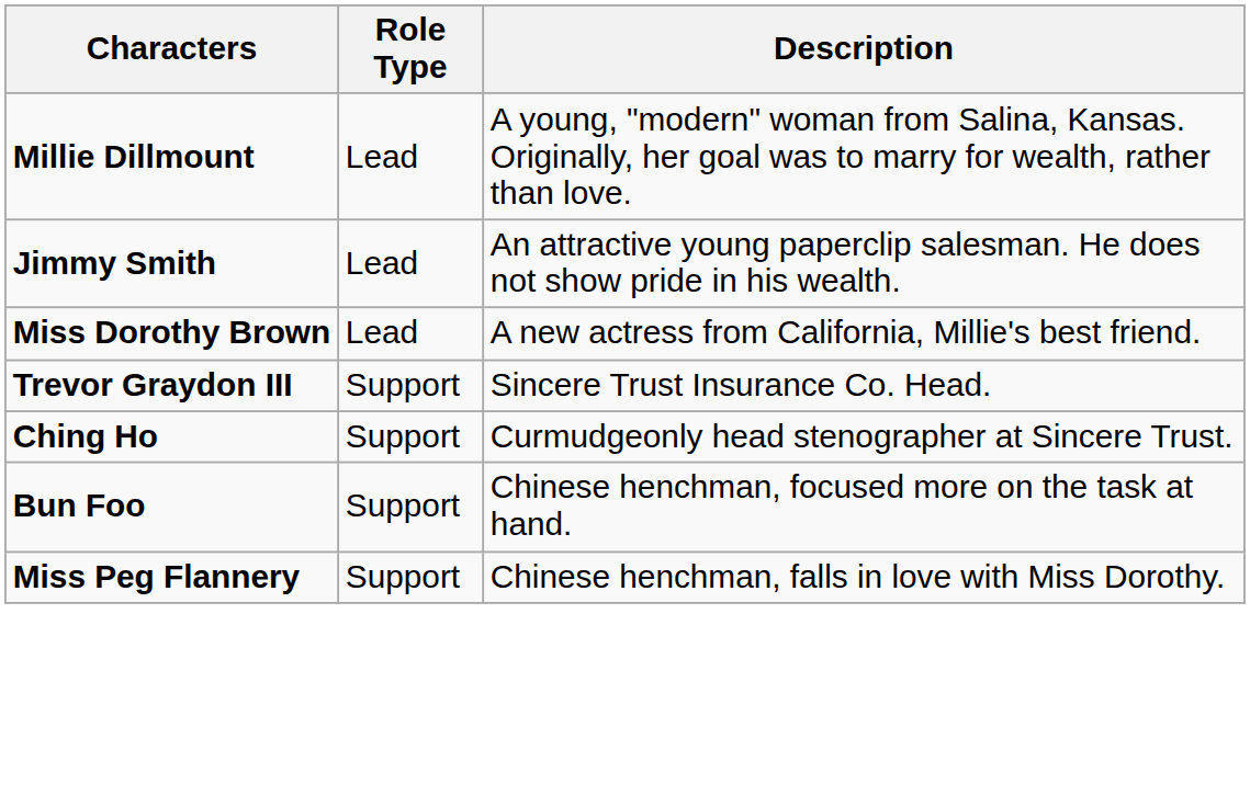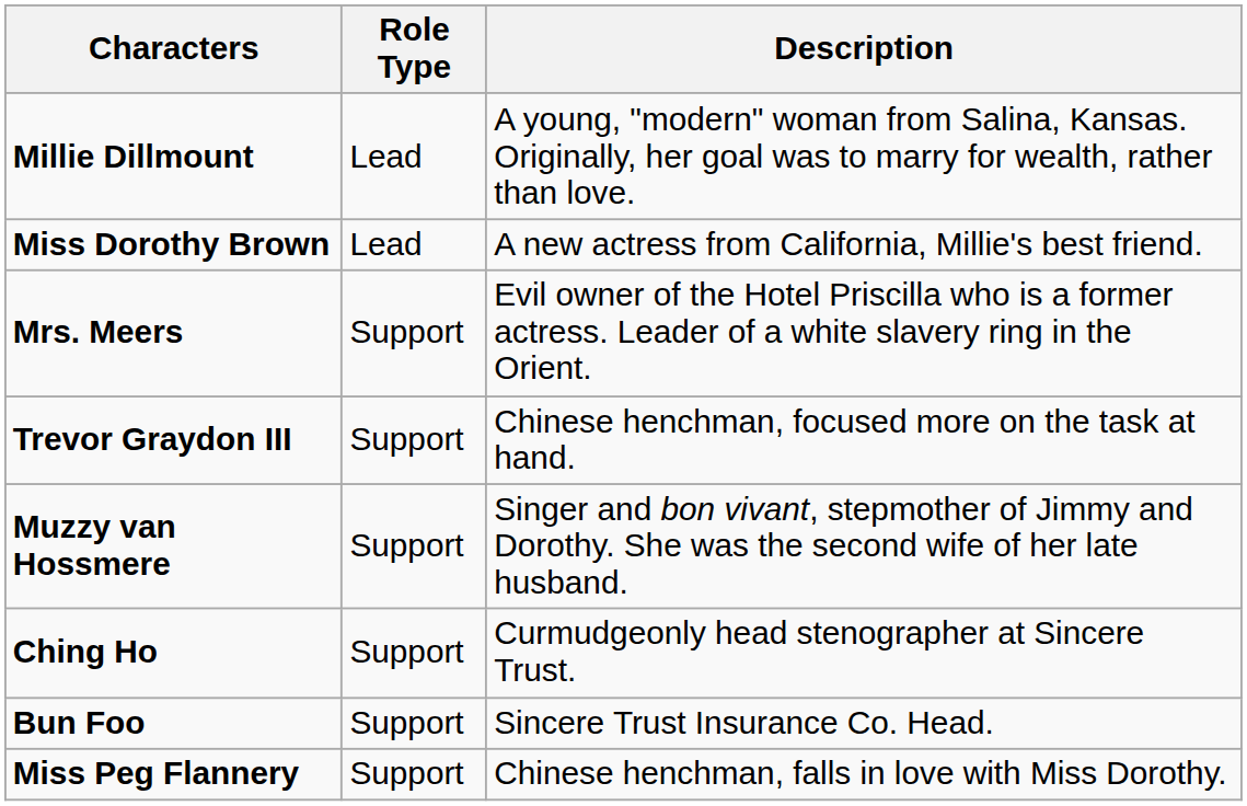- row: Jimmy Smith | Lead | An attractive young paperclip salesman. He does not show pride in his wealth.
+ row: Mrs. Meers | Support | Evil owner of the Hotel Priscilla who is a former actress. Leader of a white slavery ring in the Orient.
Trevor Graydon III | Description: Sincere Trust Insurance Co. Head. -> Chinese henchman, focused more on the task at hand.
+ row: Muzzy van Hossmere | Support | Singer and bon vivant, stepmother of Jimmy and Dorothy. She was the second wife of her late husband.
Bun Foo | Description: Chinese henchman, focused more on the task at hand. -> Sincere Trust Insurance Co. Head.
